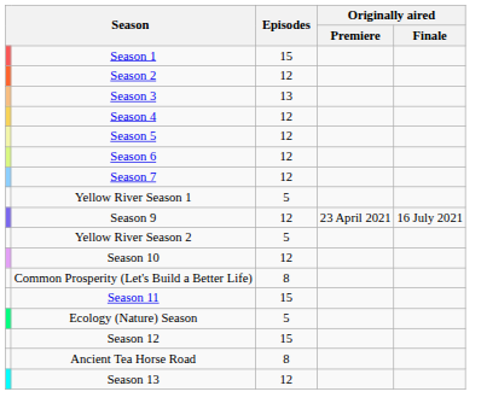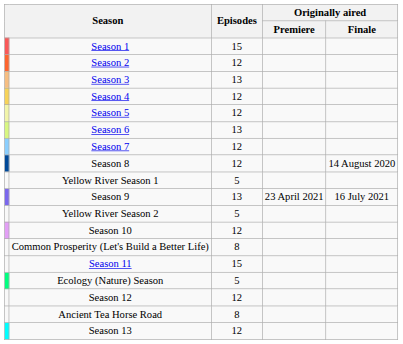Season 6 | Episodes: 12 -> 13
+ row: Season 8 | 12 | 14 August 2020
Season 9 | Episodes: 12 -> 13
Season 12 | Episodes: 15 -> 12
